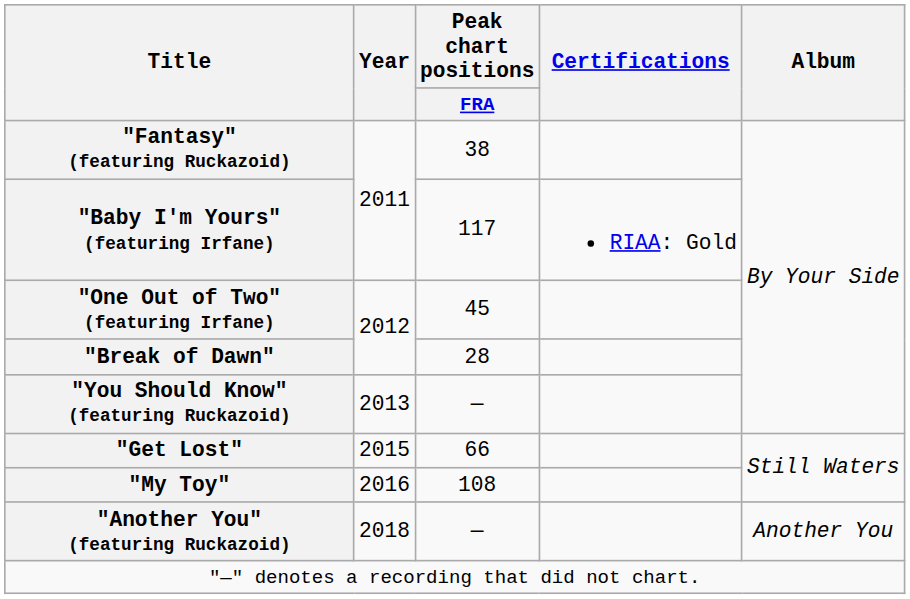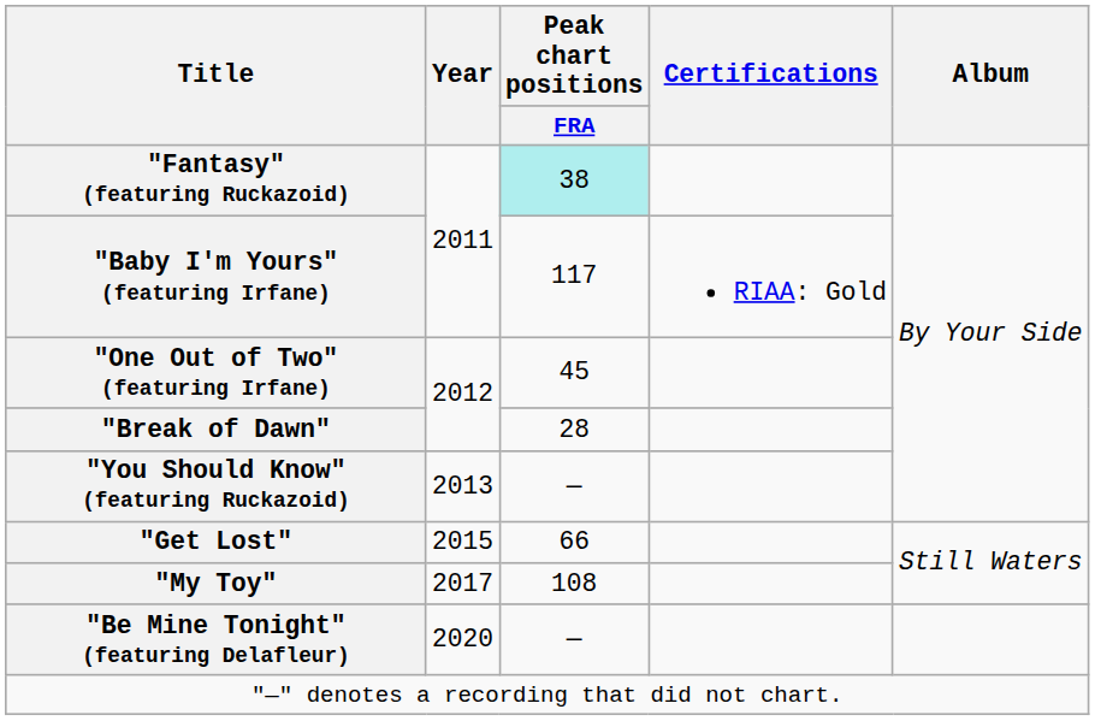"Fantasy" (featuring Ruckazoid) | Peak chart positions / FRA: no background -> paleturquoise background
"My Toy" | Year: 2016 -> 2017
- row: "Another You" (featuring Ruckazoid) | 2018 | — | Another You
+ row: "Be Mine Tonight" (featuring Delafleur) | 2020 | —
